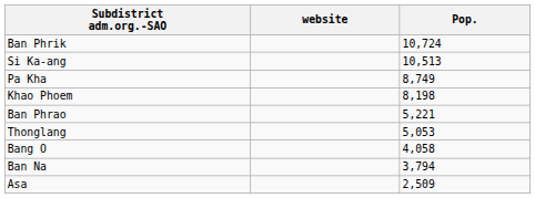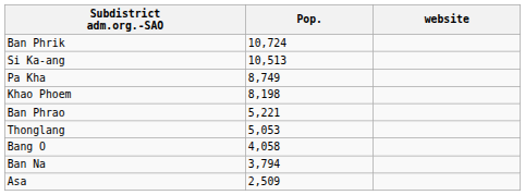columns swapped: Pop. <-> website
